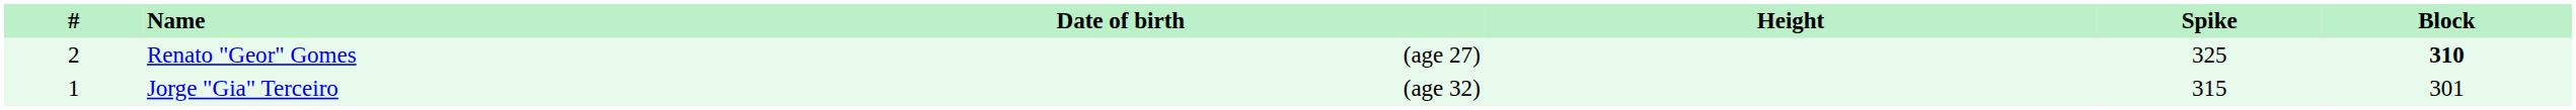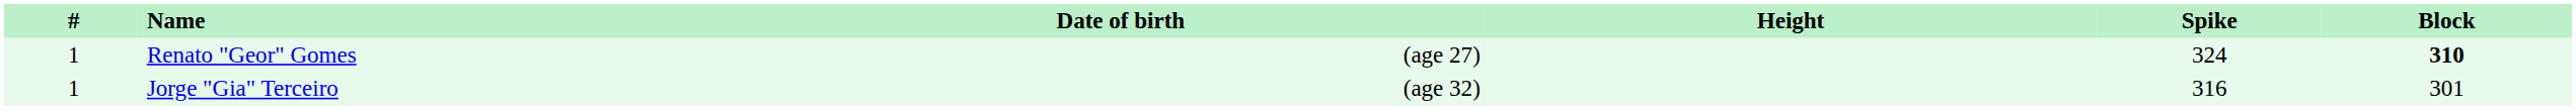Renato "Geor" Gomes | #: 2 -> 1
Renato "Geor" Gomes | Spike: 325 -> 324
Jorge "Gia" Terceiro | Spike: 315 -> 316
